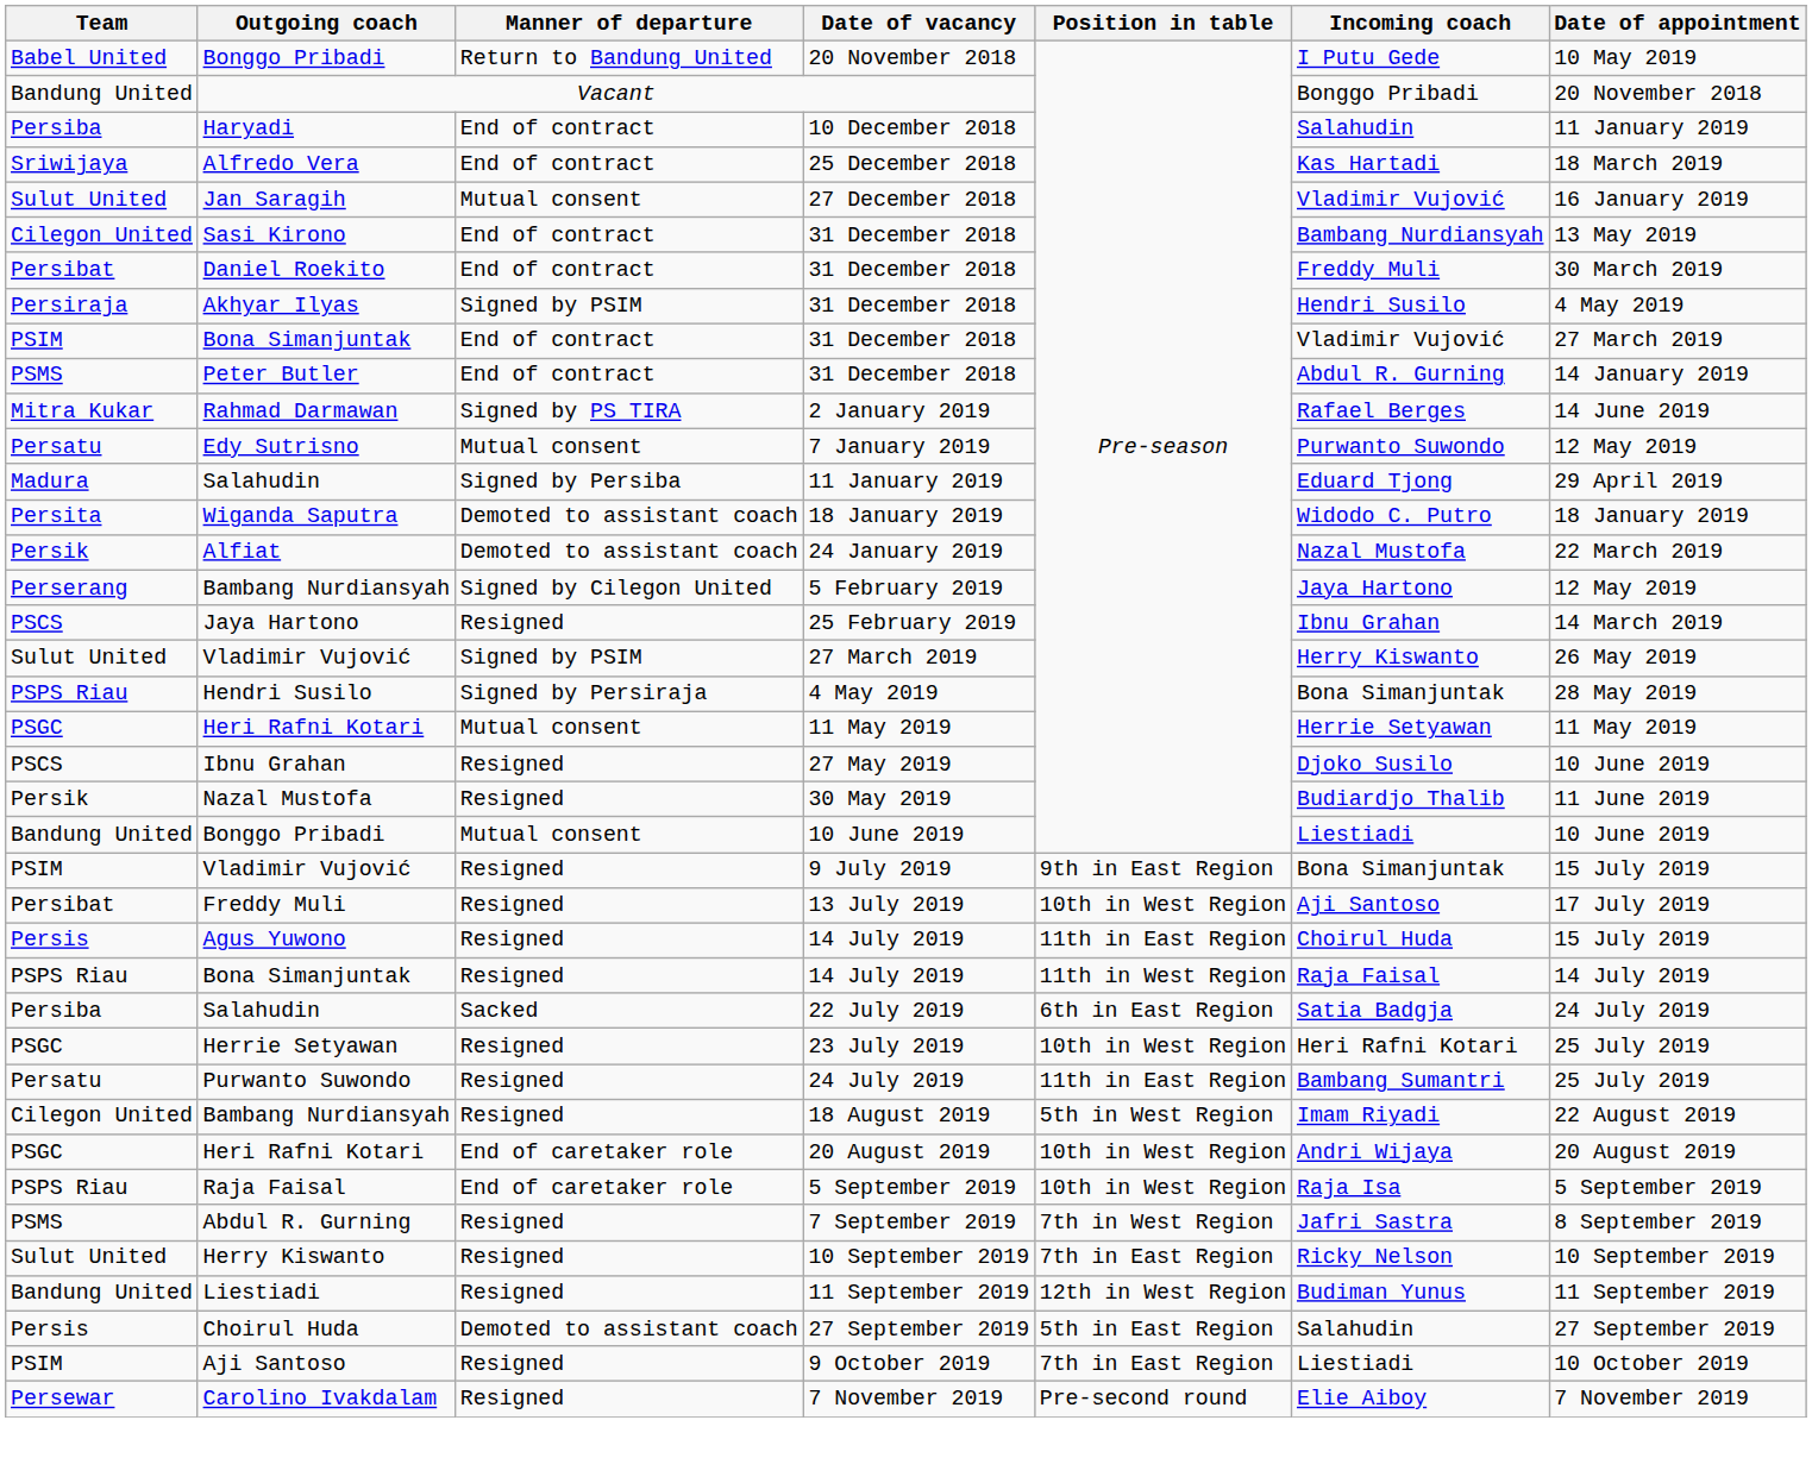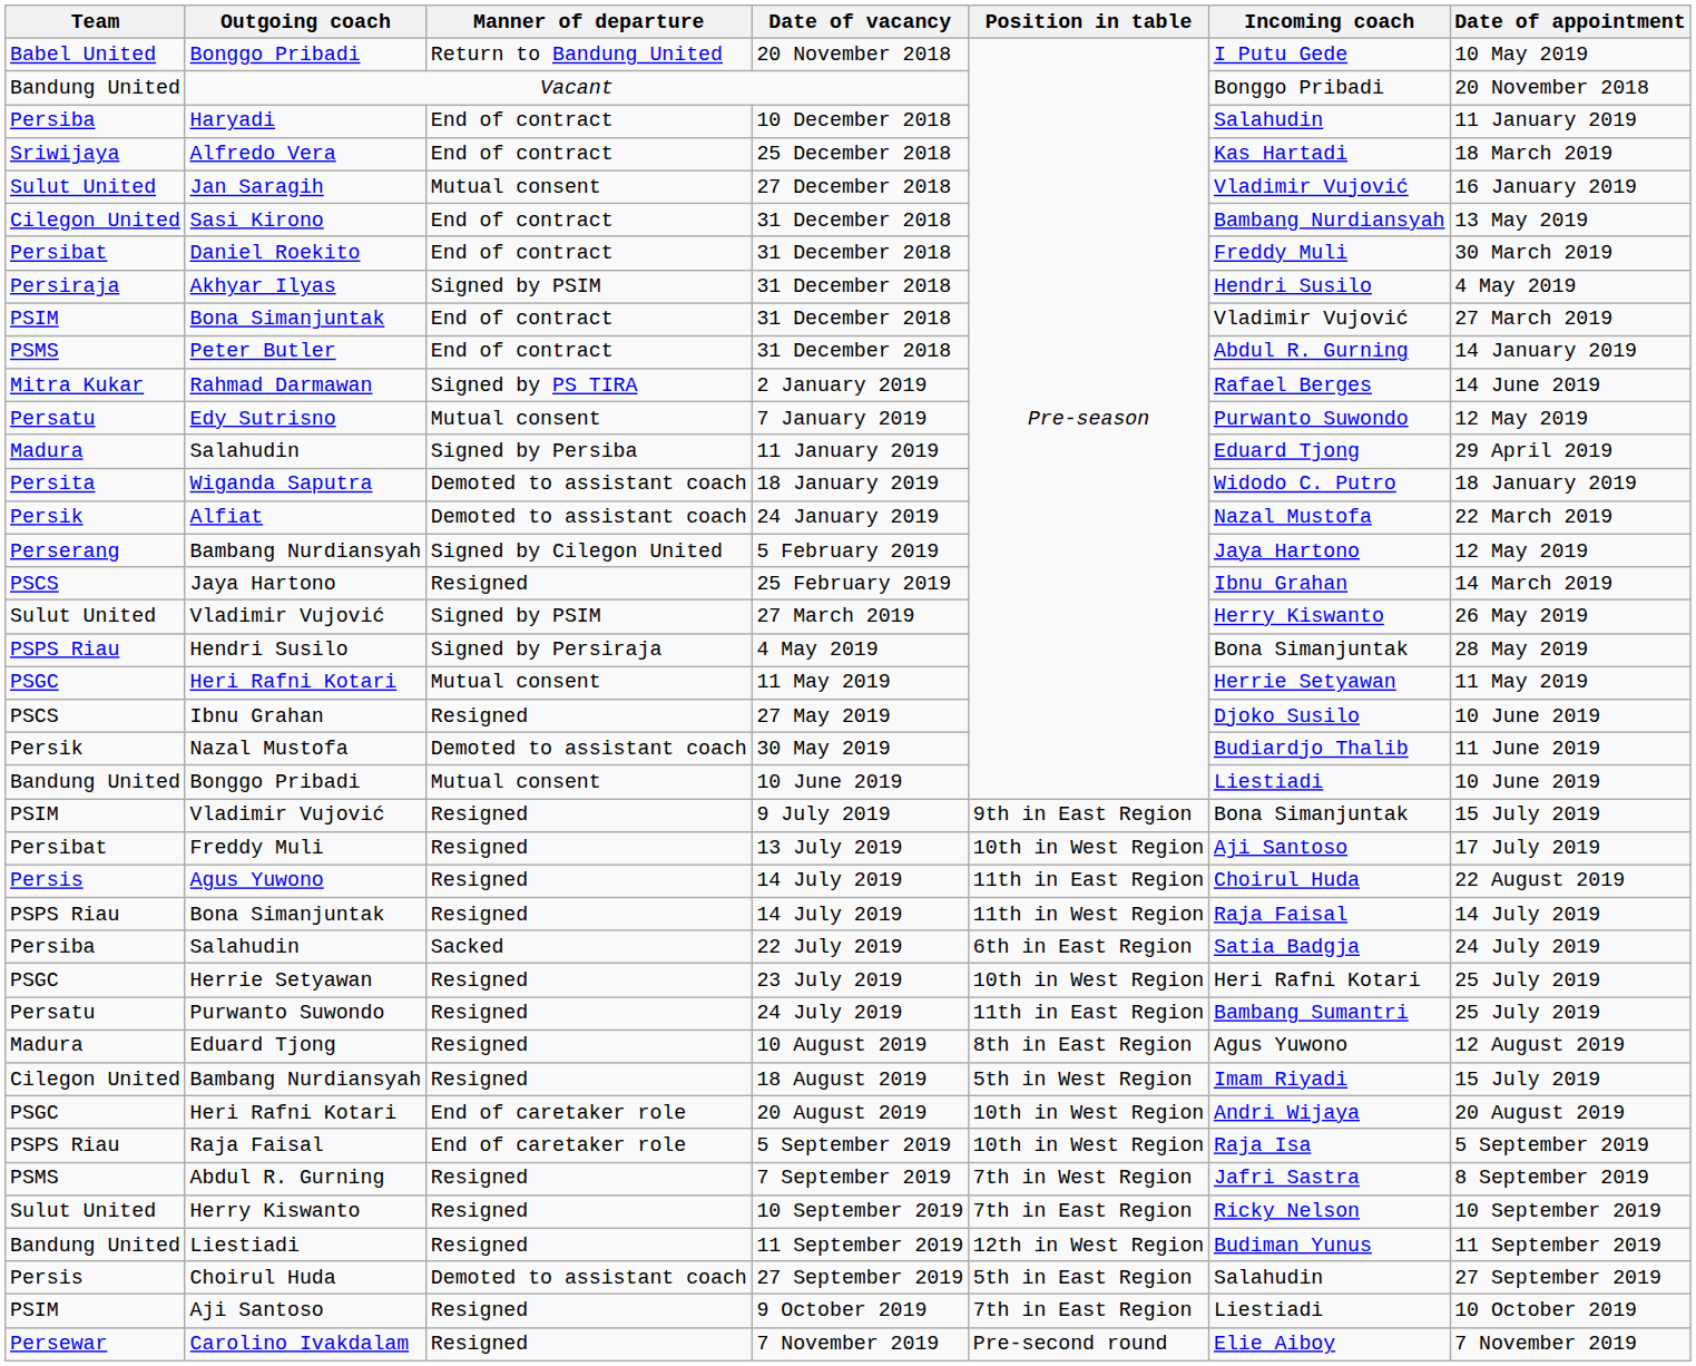30 May 2019 | Manner of departure: Resigned -> Demoted to assistant coach
Agus Yuwono / 14 July 2019 | Date of appointment: 15 July 2019 -> 22 August 2019
+ row: Madura | Eduard Tjong | Resigned | 10 August 2019 | 8th in East Region | Agus Yuwono | 12 August 2019
18 August 2019 | Date of appointment: 22 August 2019 -> 15 July 2019
